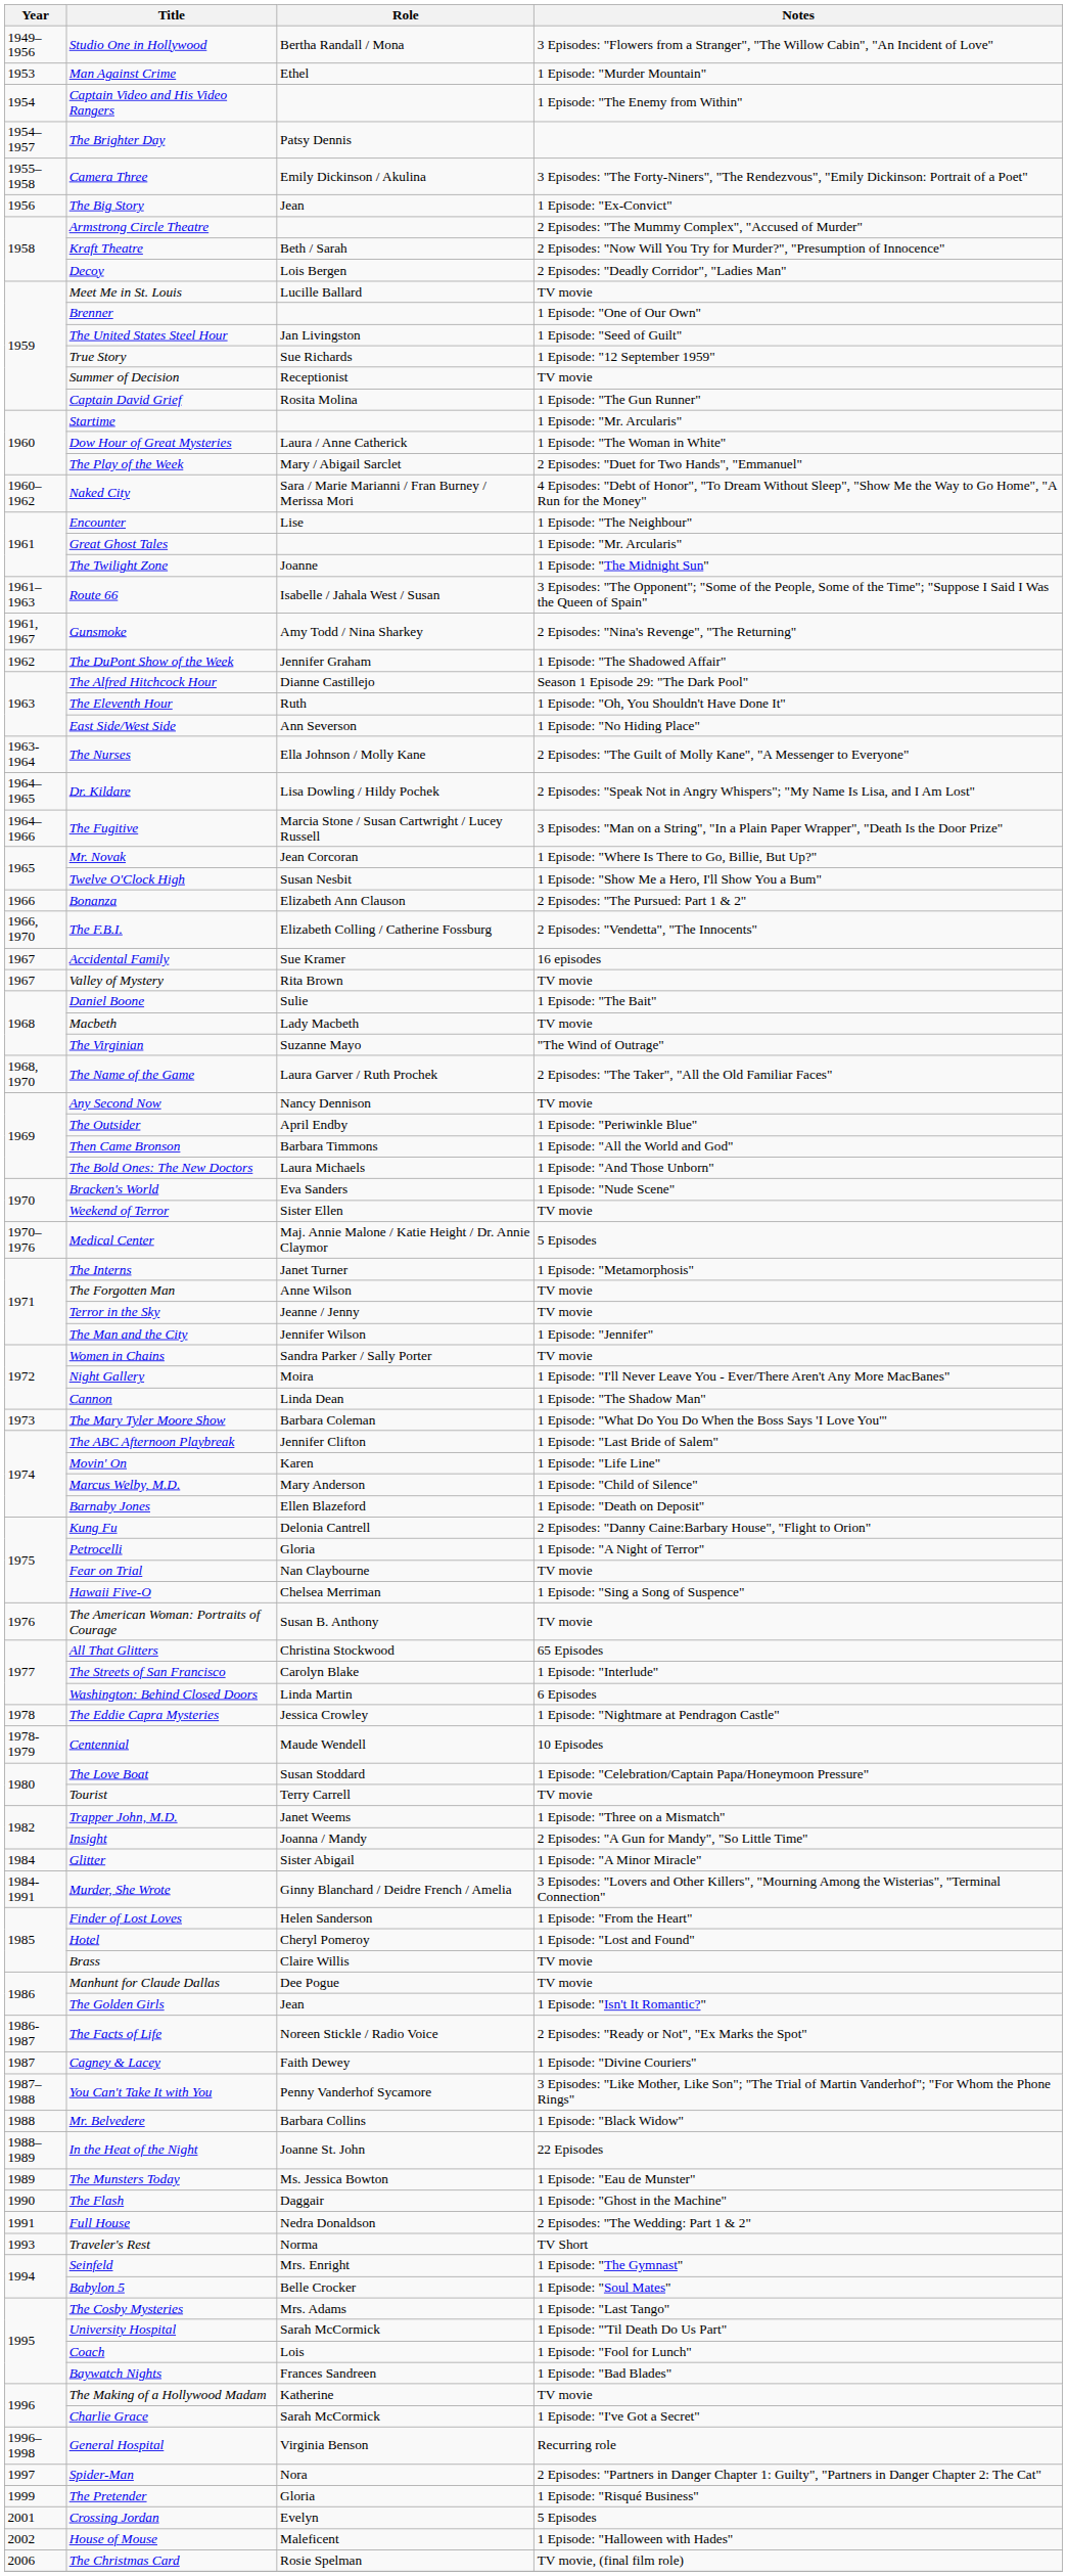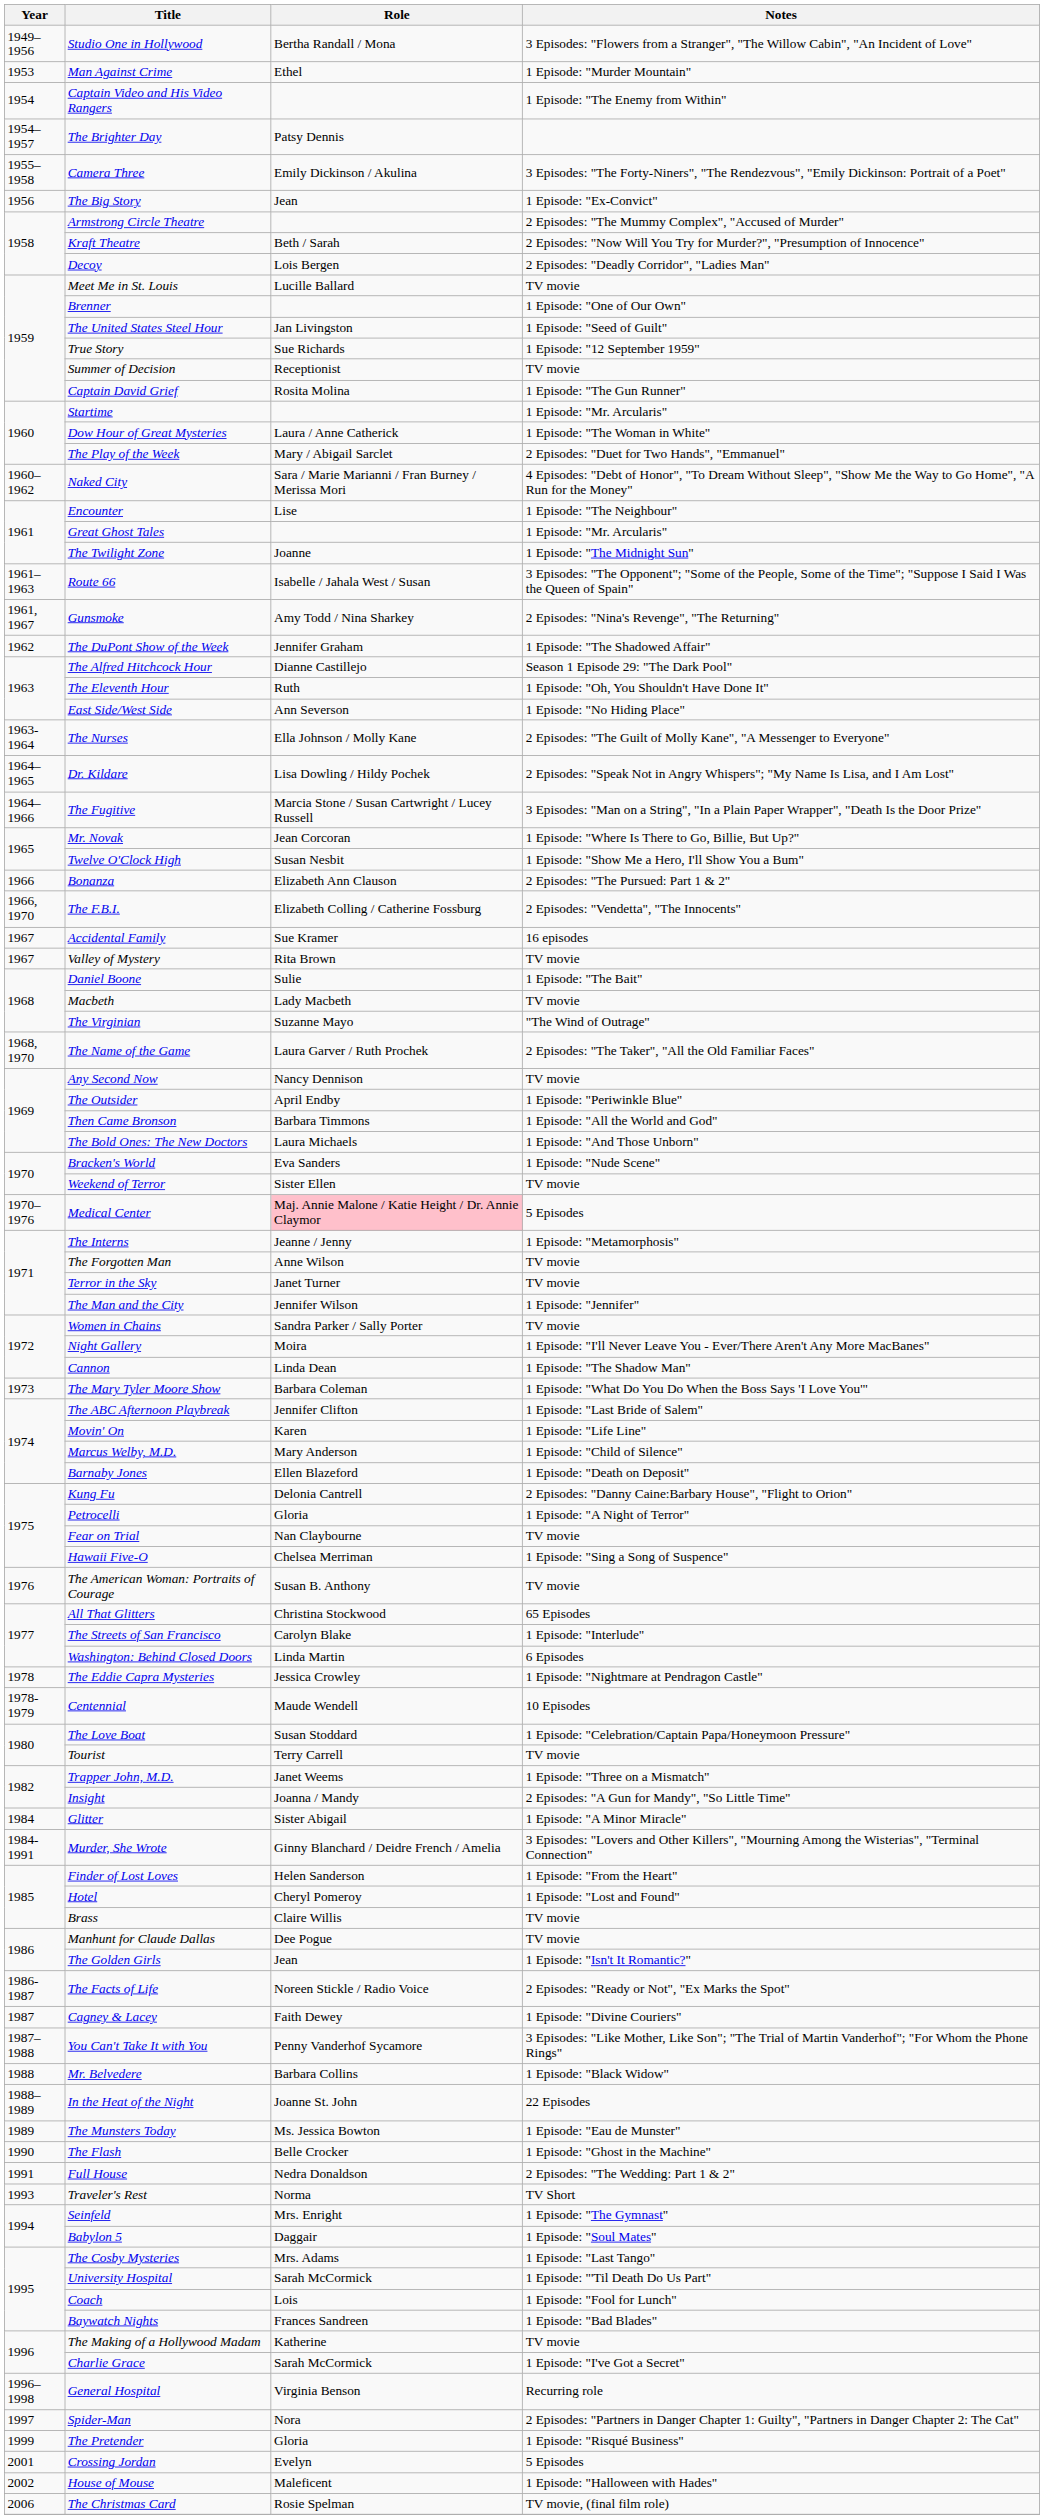Medical Center | Role: no background -> pink background
The Interns | Role: Janet Turner -> Jeanne / Jenny
Terror in the Sky | Role: Jeanne / Jenny -> Janet Turner
The Flash | Role: Daggair -> Belle Crocker
Babylon 5 | Role: Belle Crocker -> Daggair
